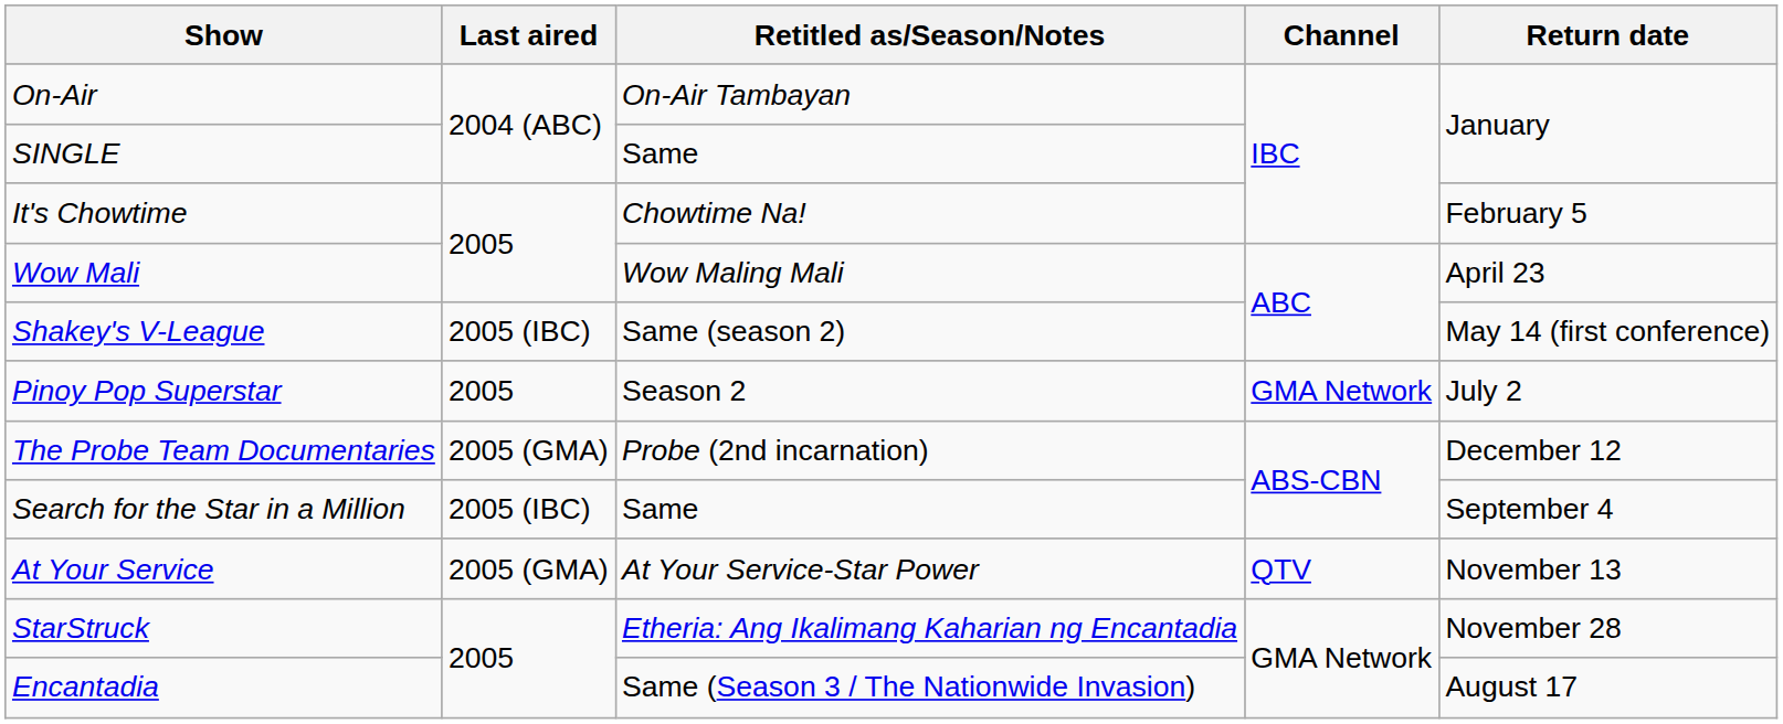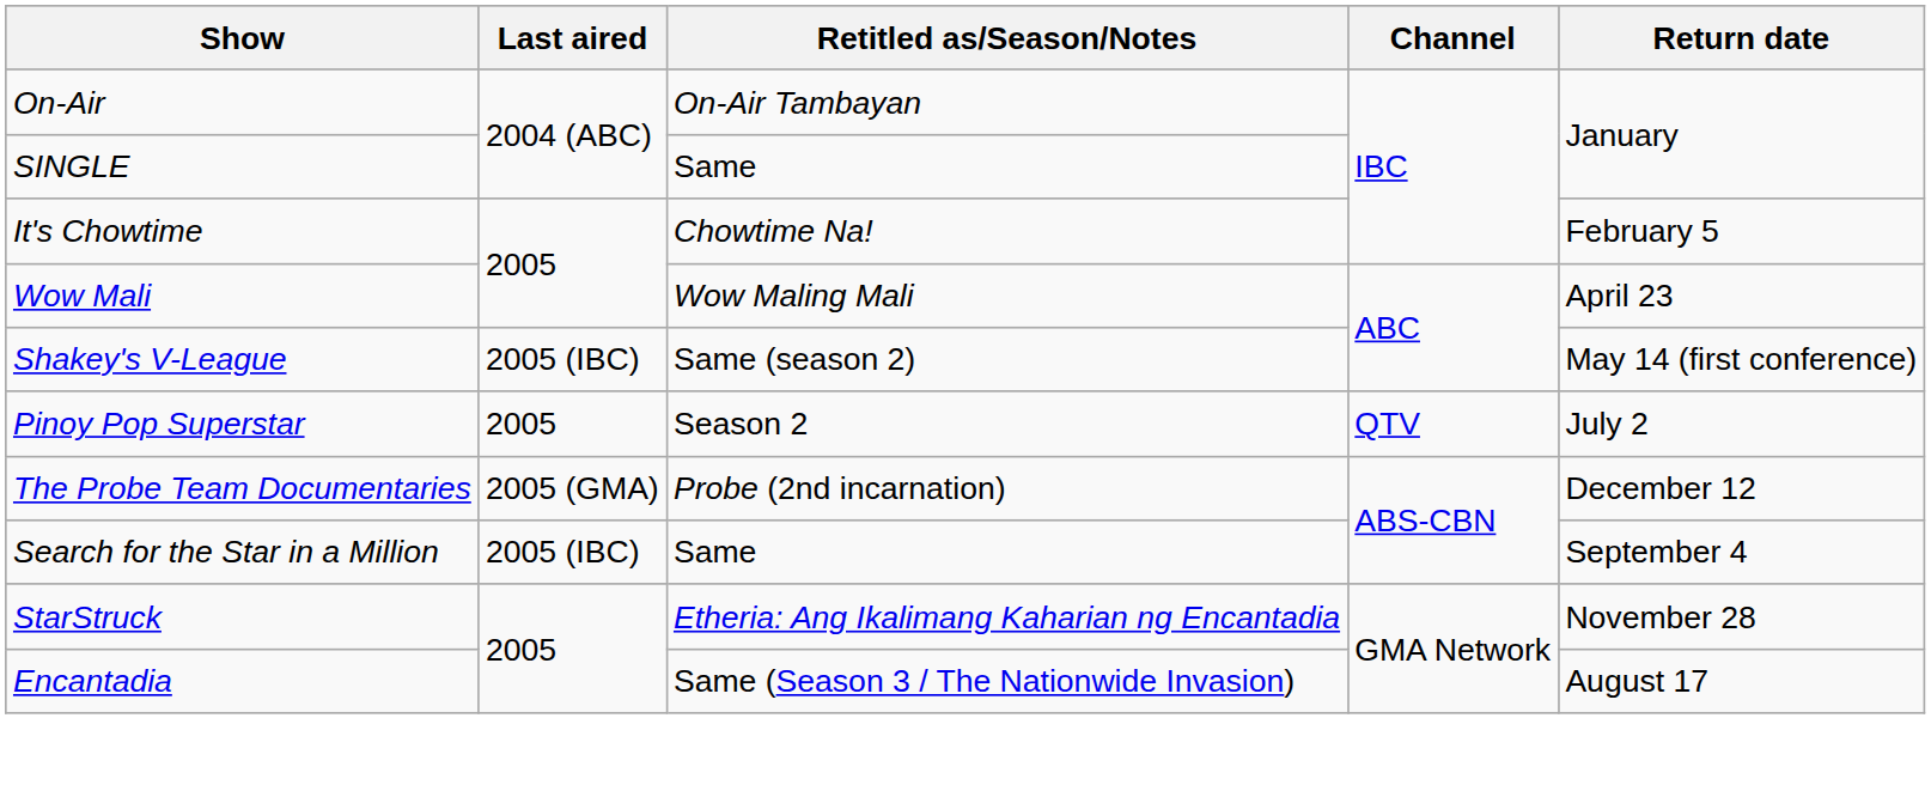Pinoy Pop Superstar | Channel: GMA Network -> QTV
- row: At Your Service | 2005 (GMA) | At Your Service-Star Power | QTV | November 13
